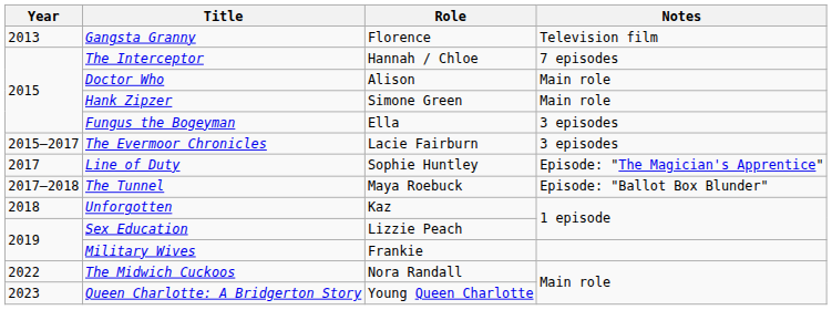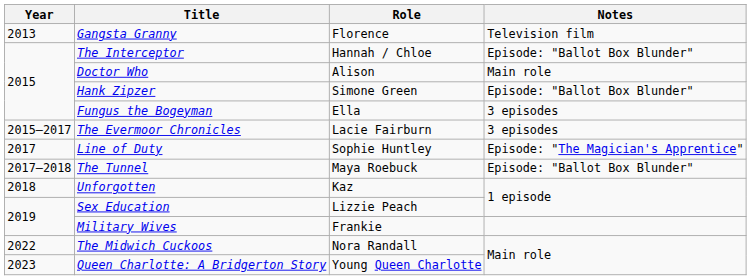The Interceptor | Notes: 7 episodes -> Episode: "Ballot Box Blunder"
Hank Zipzer | Notes: Main role -> Episode: "Ballot Box Blunder"
